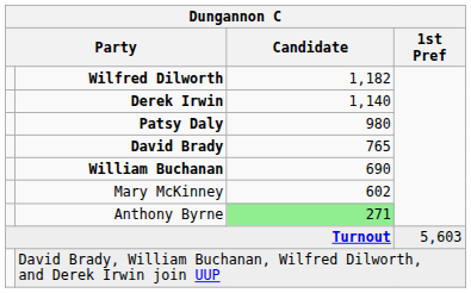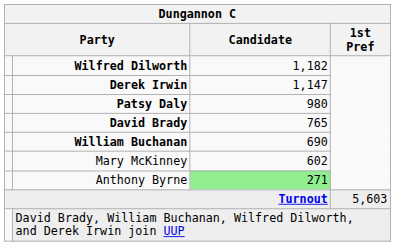Derek Irwin | Candidate: 1,140 -> 1,147
